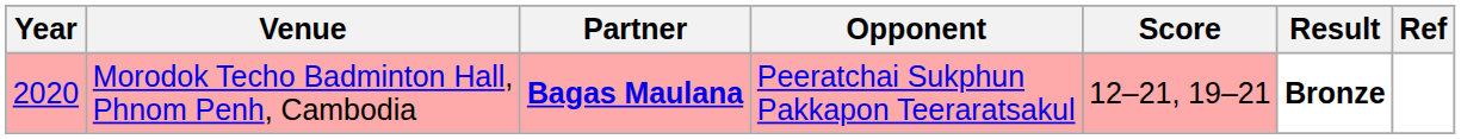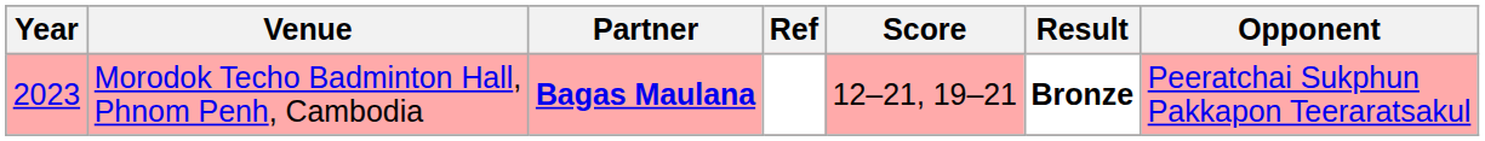columns swapped: Opponent <-> Ref
Morodok Techo Badminton Hall, Phnom Penh, Cambodia | Year: 2020 -> 2023
